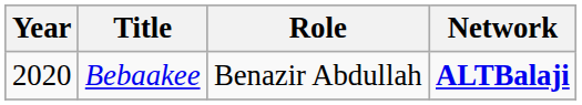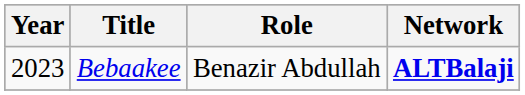Bebaakee | Year: 2020 -> 2023
